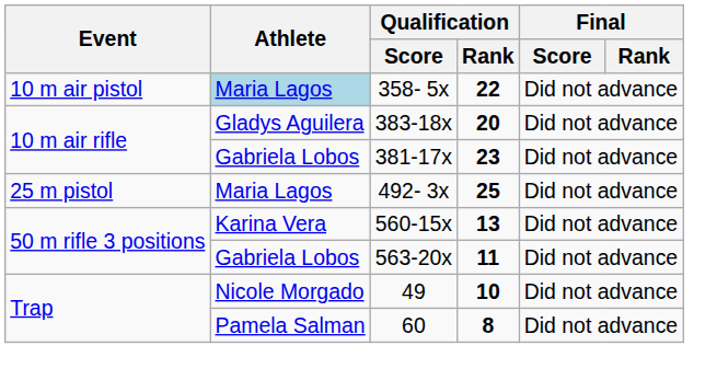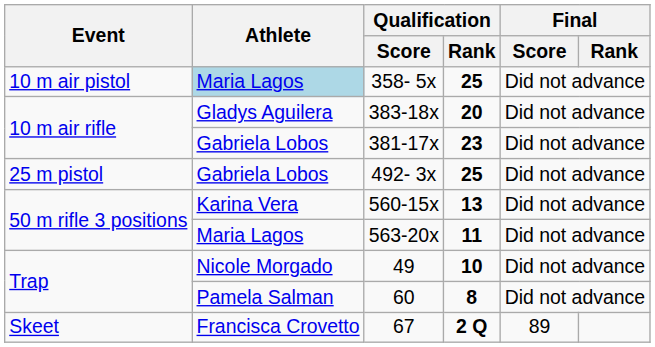358- 5x | Qualification / Rank: 22 -> 25
492- 3x | Athlete: Maria Lagos -> Gabriela Lobos
563-20x | Athlete: Gabriela Lobos -> Maria Lagos
+ row: Skeet | Francisca Crovetto | 67 | 2 Q | 89
